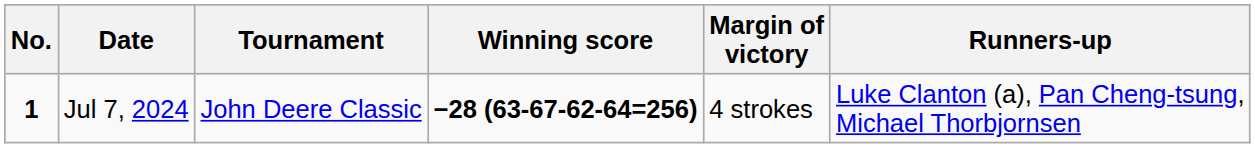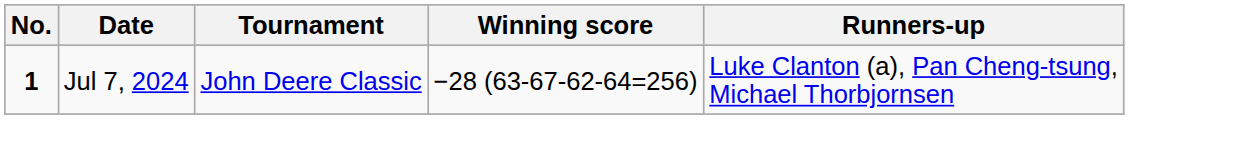- column: Margin of victory | 4 strokes
Jul 7, 2024 | Winning score: bold -> normal
